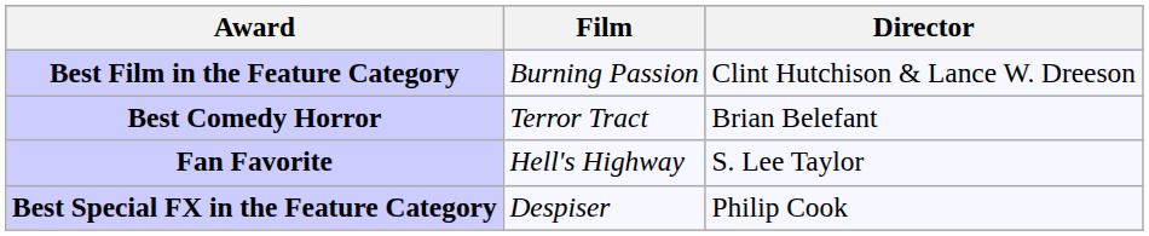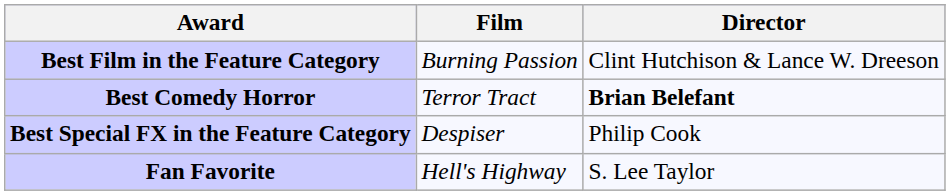Best Comedy Horror | Director: normal -> bold
rows swapped: Best Special FX in the Feature Category <-> Fan Favorite
